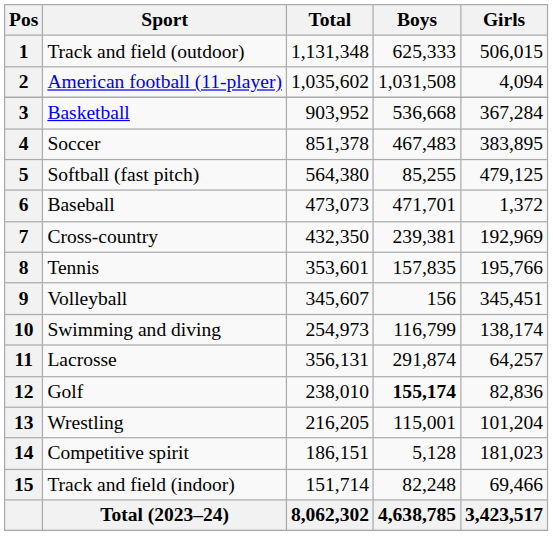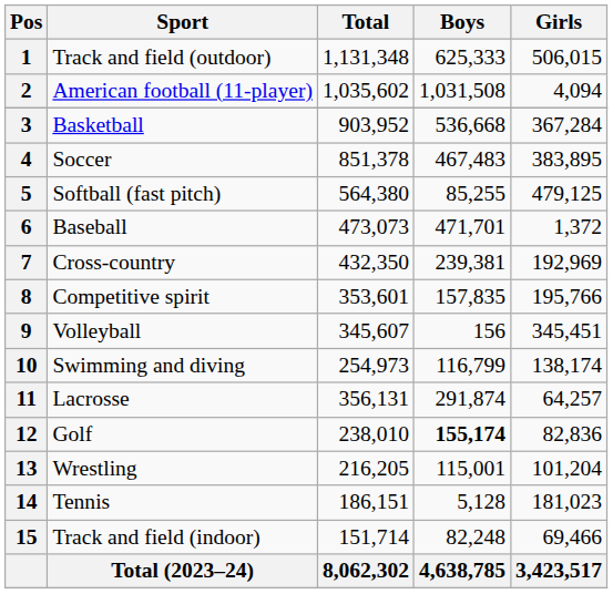8 | Sport: Tennis -> Competitive spirit
14 | Sport: Competitive spirit -> Tennis
